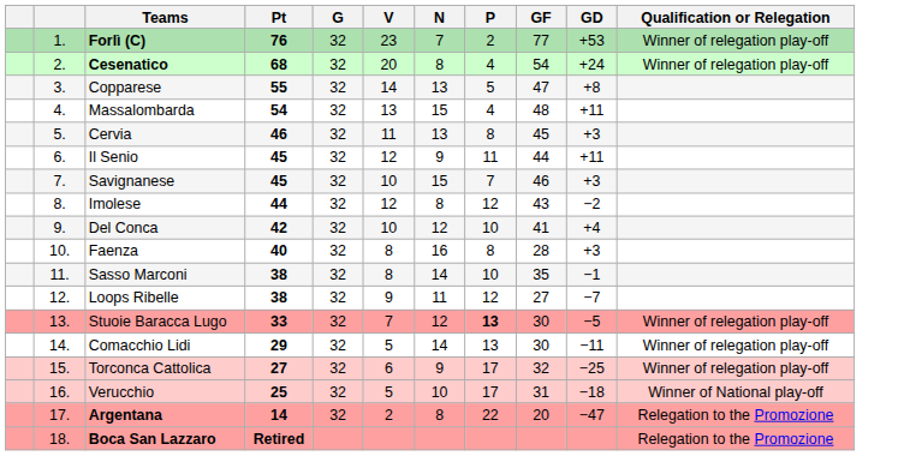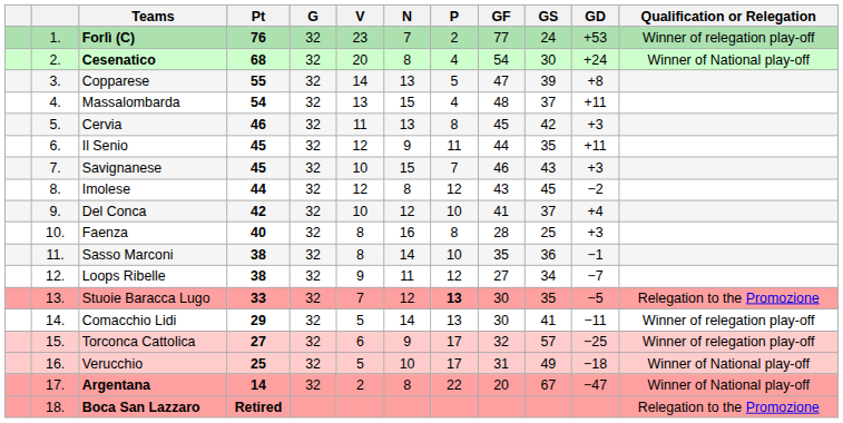+ column: GS | 24 | 30 | 39 | 37 | 42 | 35 | 43 | 45 | 37 | 25 | 36 | 34 | 35 | 41 | 57 | 49 | 67
Cesenatico | Qualification or Relegation: Winner of relegation play-off -> Winner of National play-off
Stuoie Baracca Lugo | Qualification or Relegation: Winner of relegation play-off -> Relegation to the Promozione
Argentana | Qualification or Relegation: Relegation to the Promozione -> Winner of National play-off
